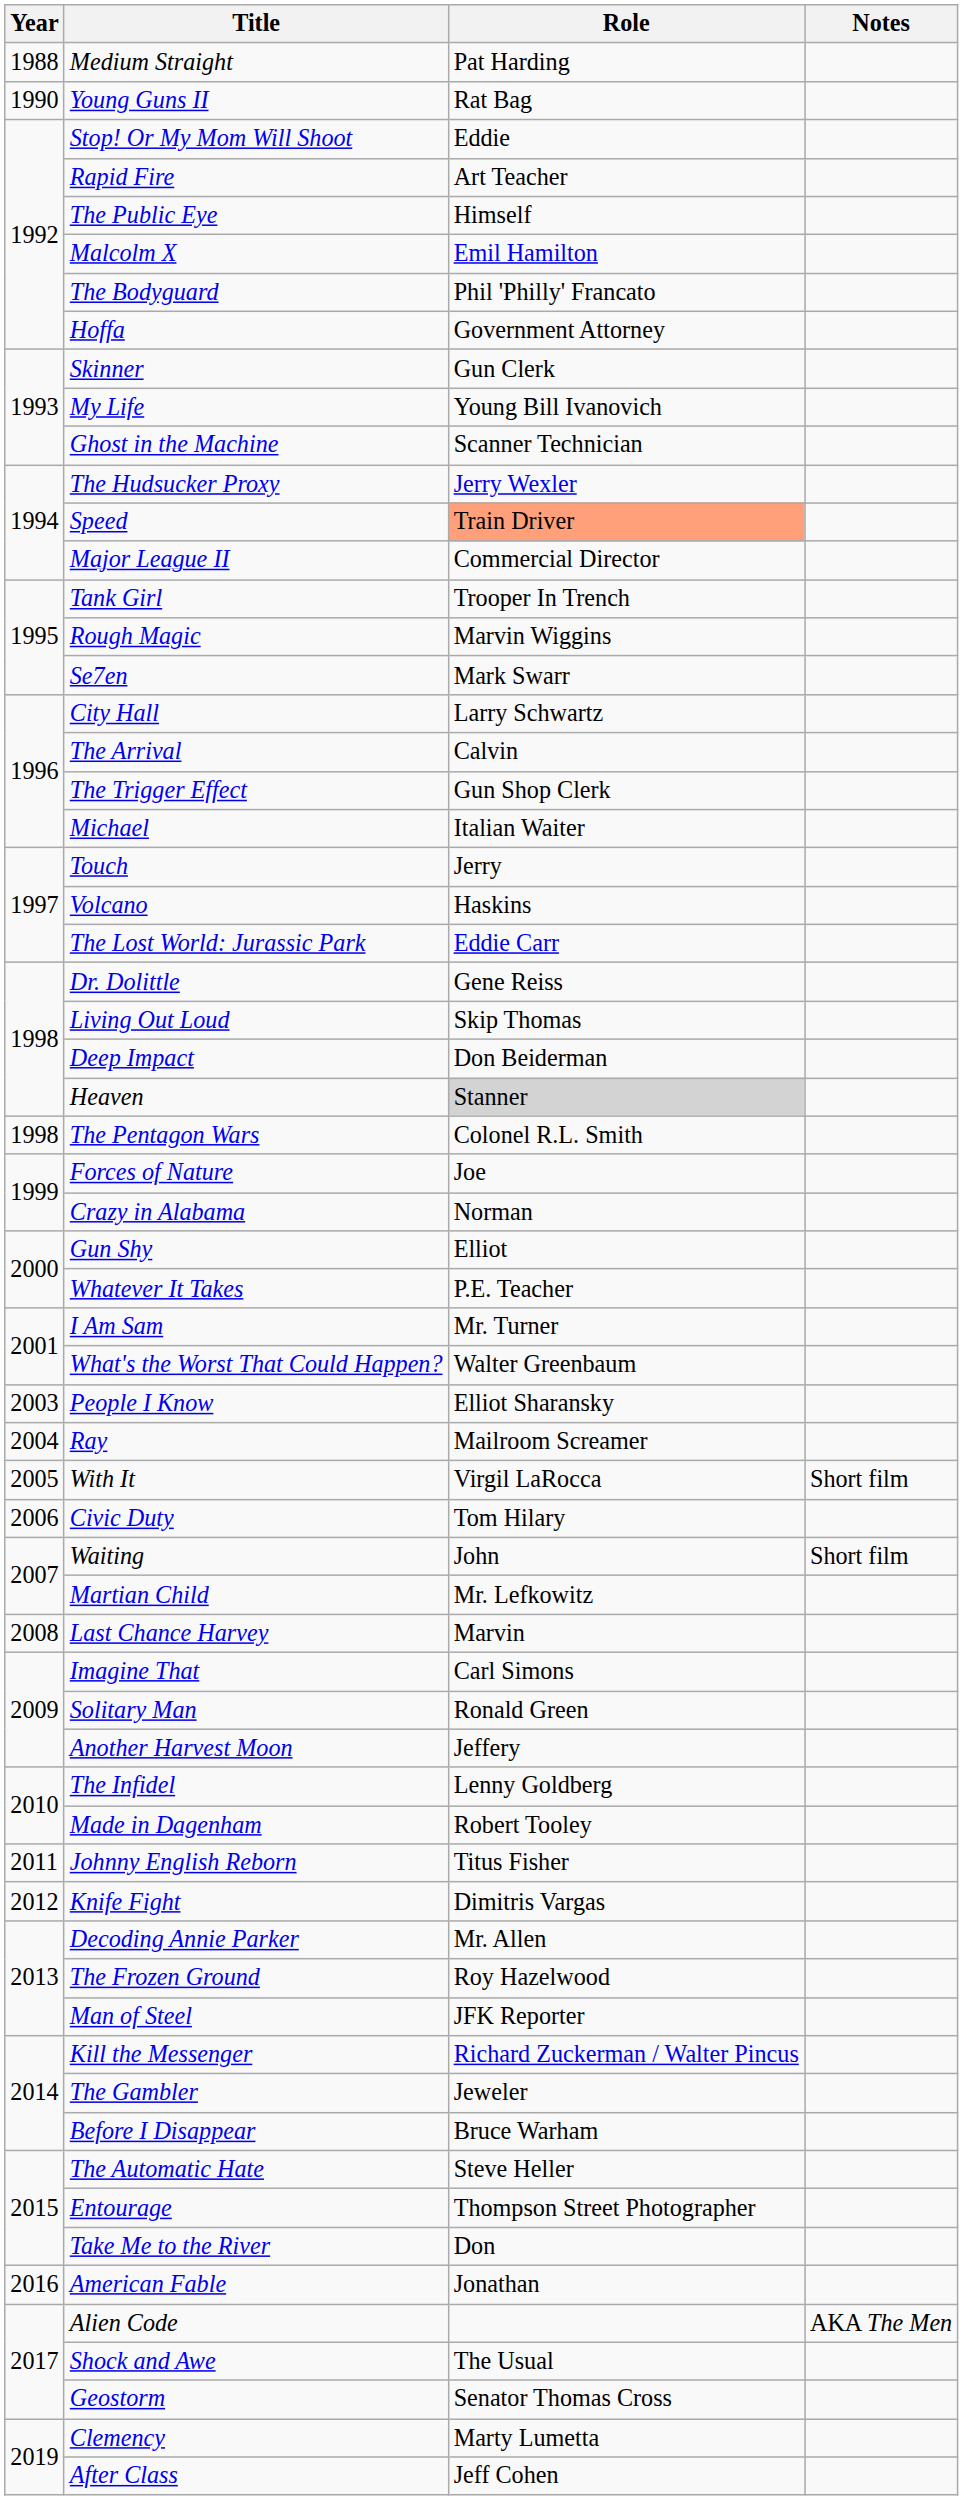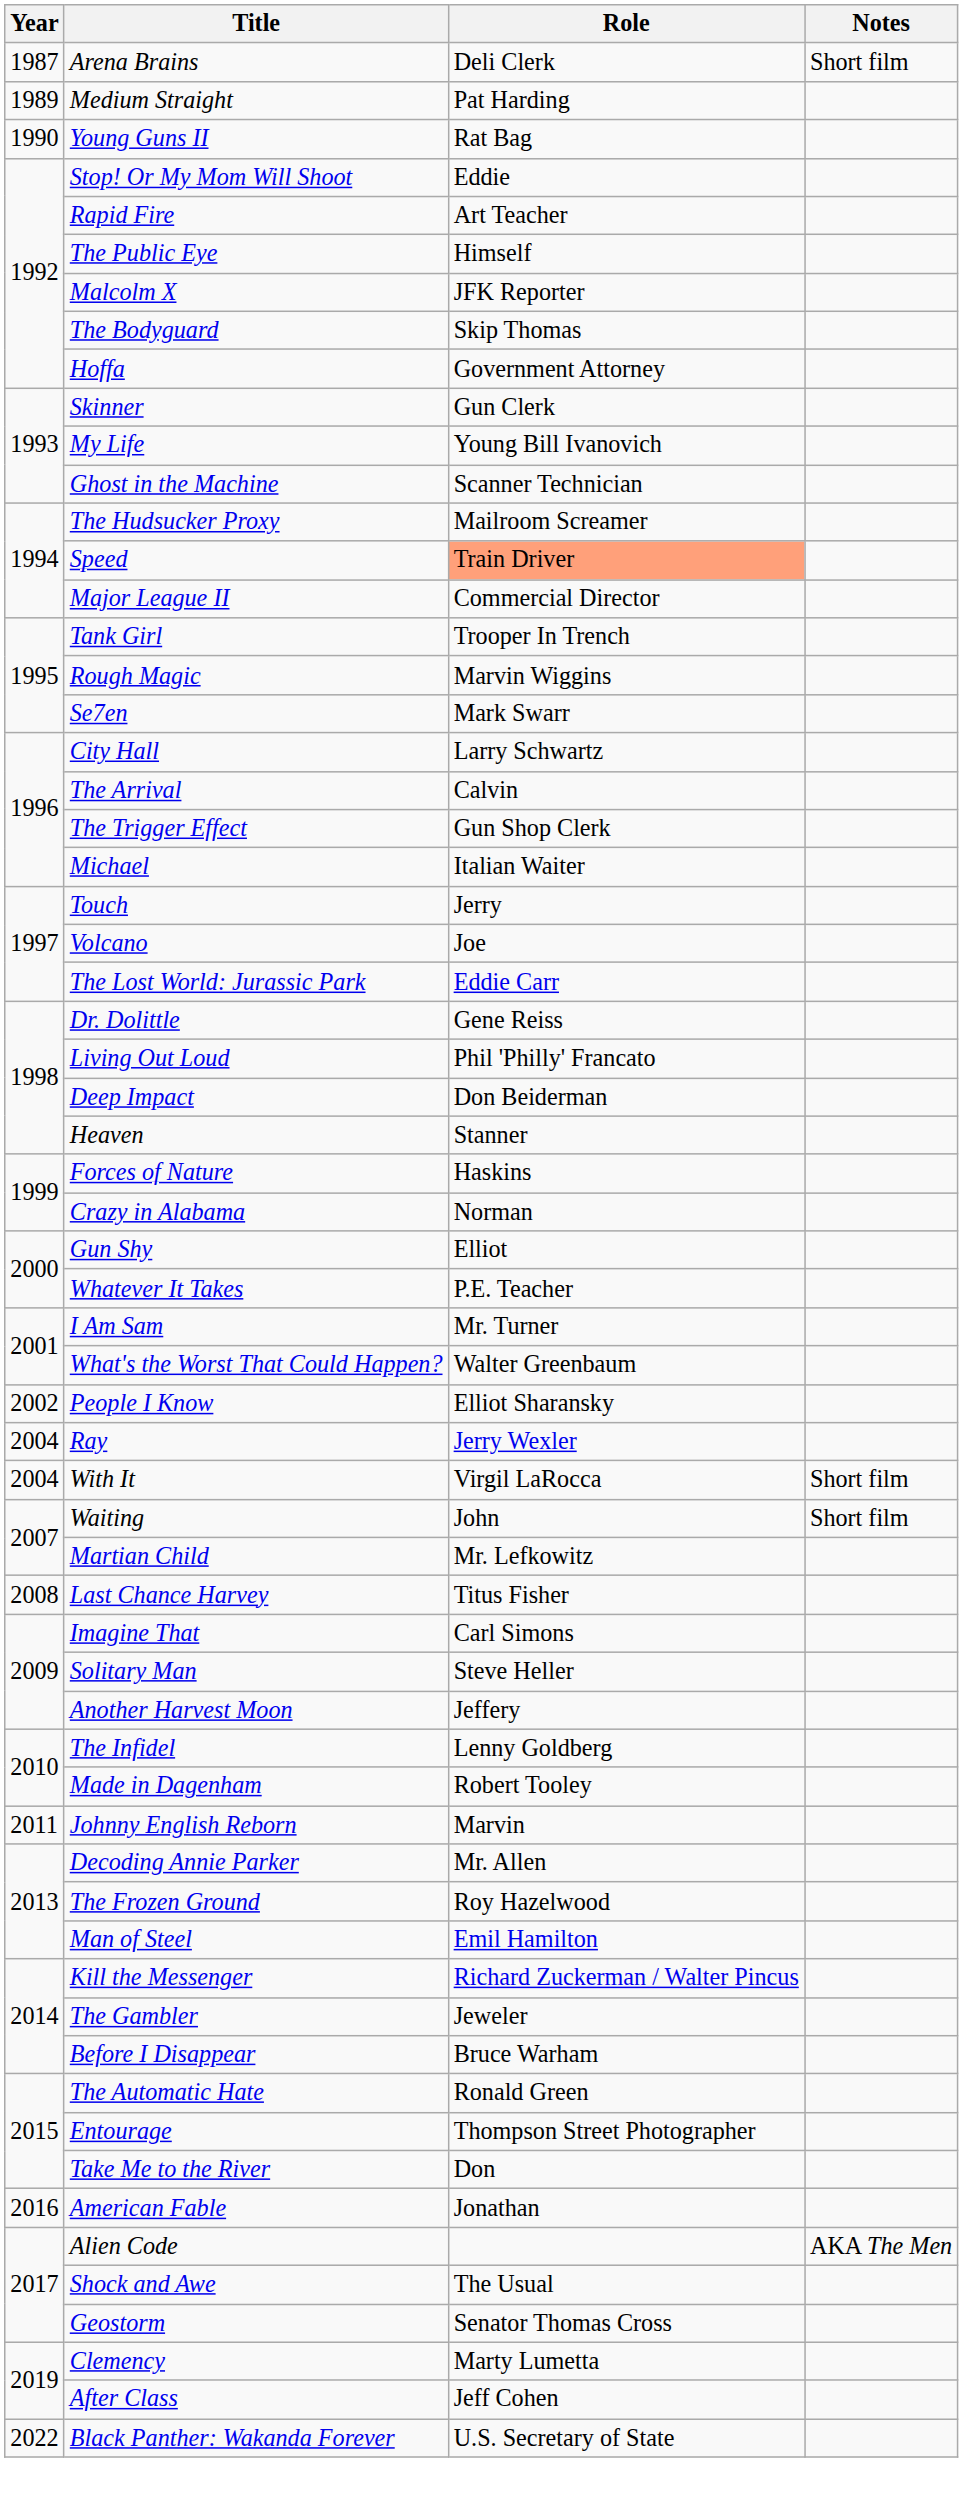+ row: 1987 | Arena Brains | Deli Clerk | Short film
Medium Straight | Year: 1988 -> 1989
Malcolm X | Role: Emil Hamilton -> JFK Reporter
The Bodyguard | Role: Phil 'Philly' Francato -> Skip Thomas
The Hudsucker Proxy | Role: Jerry Wexler -> Mailroom Screamer
Volcano | Role: Haskins -> Joe
Living Out Loud | Role: Skip Thomas -> Phil 'Philly' Francato
Heaven | Role: lightgrey background -> no background
- row: 1998 | The Pentagon Wars | Colonel R.L. Smith
Forces of Nature | Role: Joe -> Haskins
People I Know | Year: 2003 -> 2002
Ray | Role: Mailroom Screamer -> Jerry Wexler
With It | Year: 2005 -> 2004
- row: 2006 | Civic Duty | Tom Hilary
Last Chance Harvey | Role: Marvin -> Titus Fisher
Solitary Man | Role: Ronald Green -> Steve Heller
Johnny English Reborn | Role: Titus Fisher -> Marvin
- row: 2012 | Knife Fight | Dimitris Vargas
Man of Steel | Role: JFK Reporter -> Emil Hamilton
The Automatic Hate | Role: Steve Heller -> Ronald Green
+ row: 2022 | Black Panther: Wakanda Forever | U.S. Secretary of State
